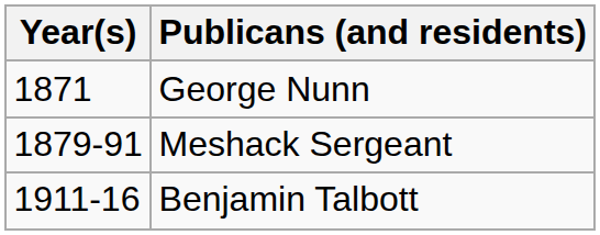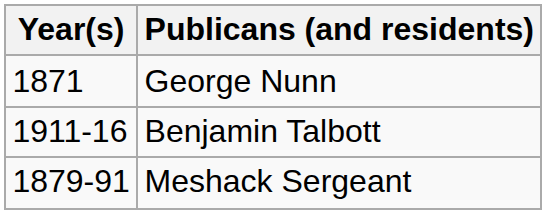rows swapped: Meshack Sergeant <-> Benjamin Talbott
